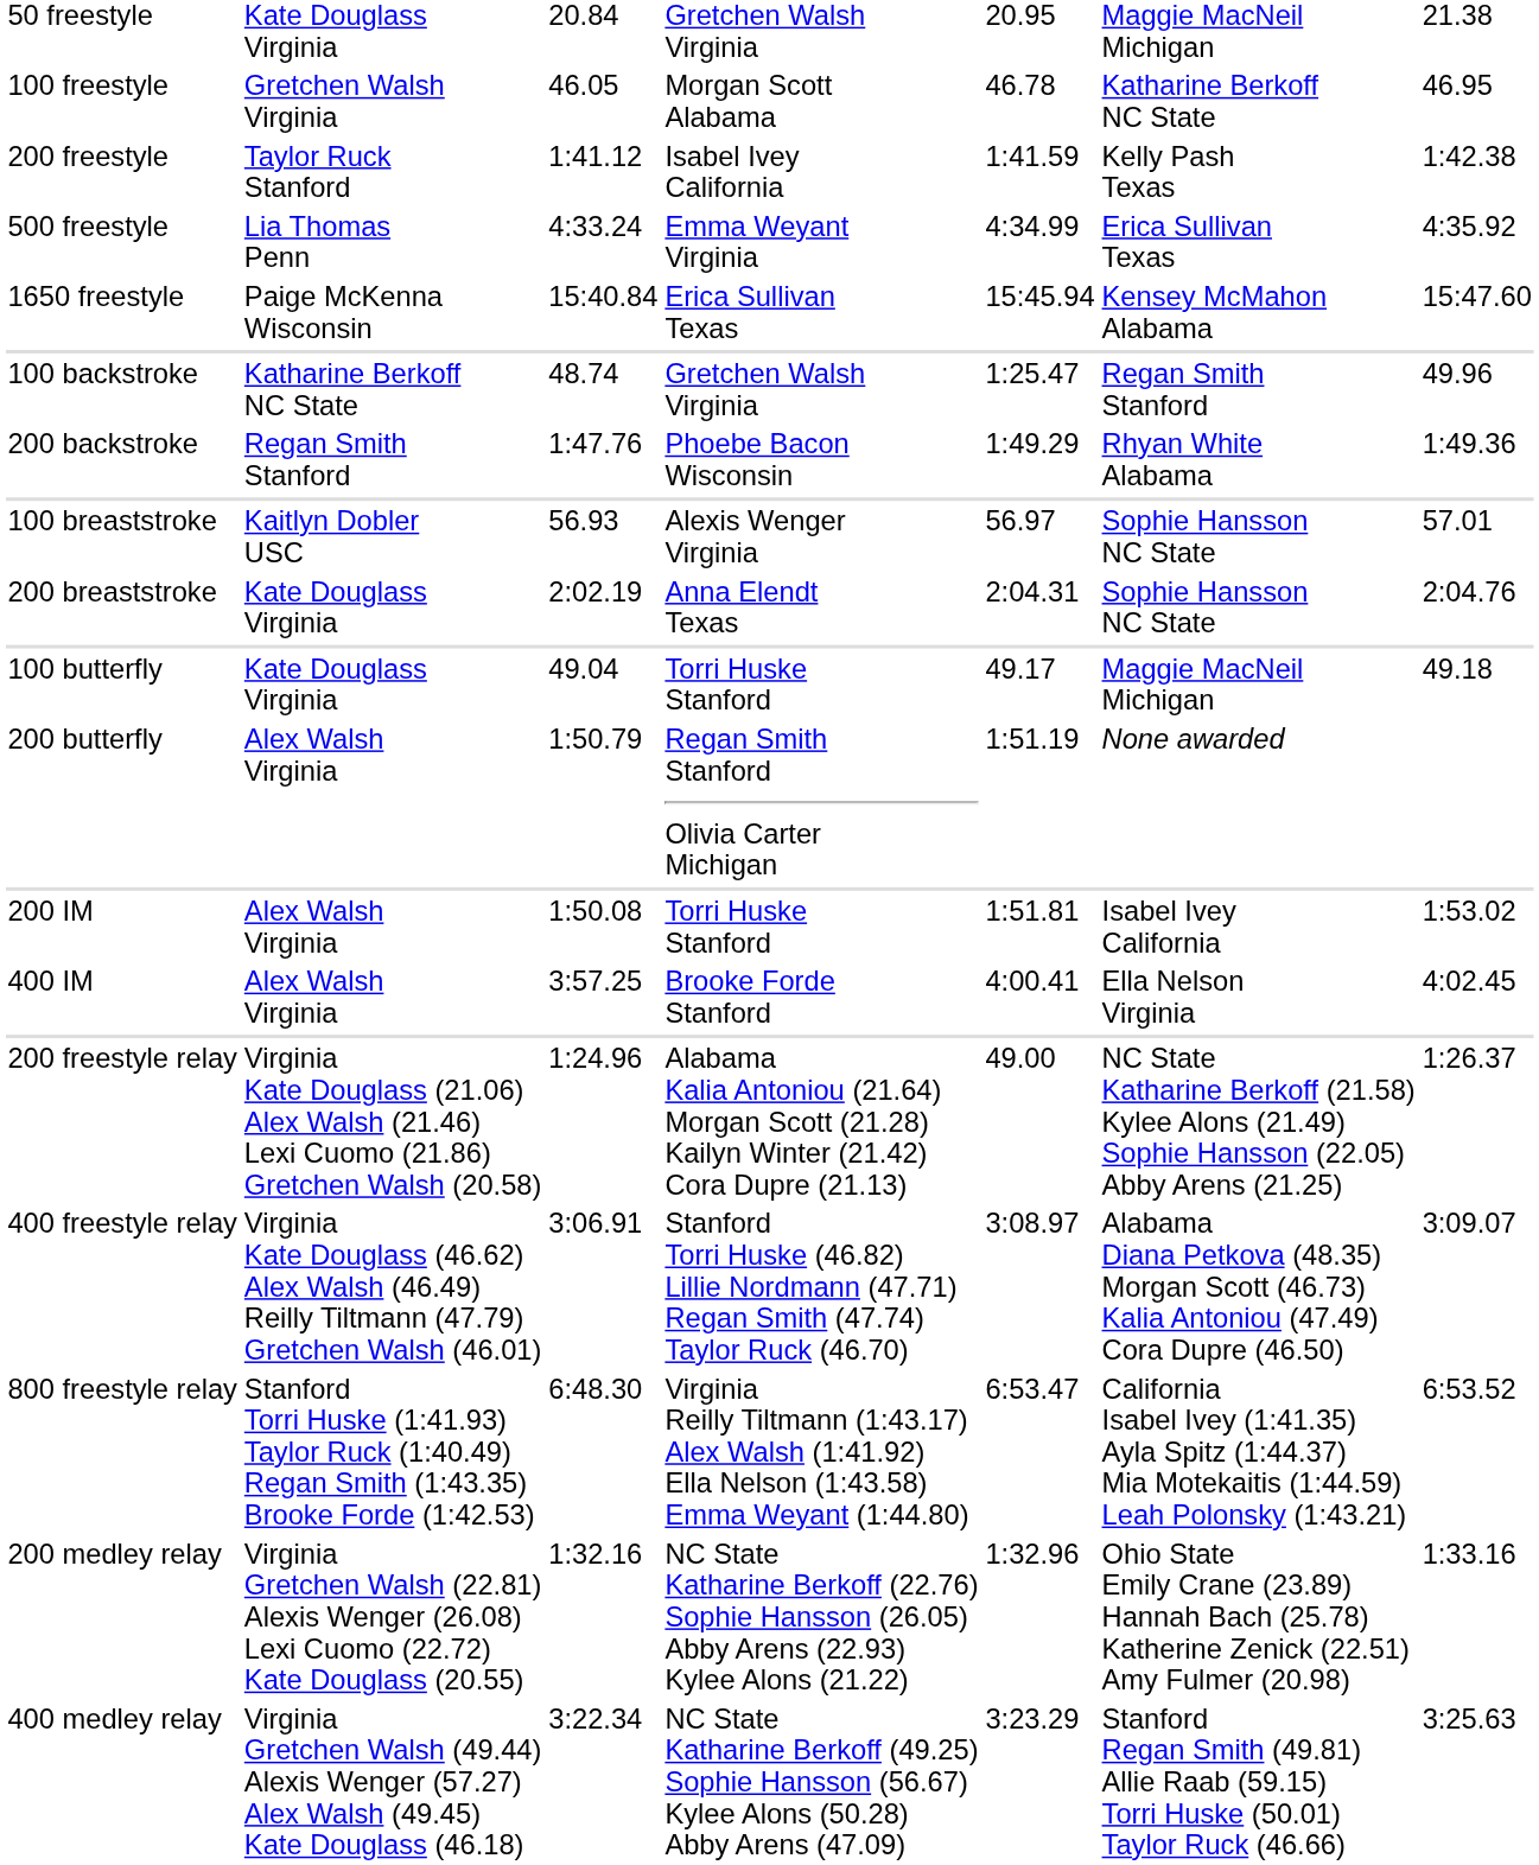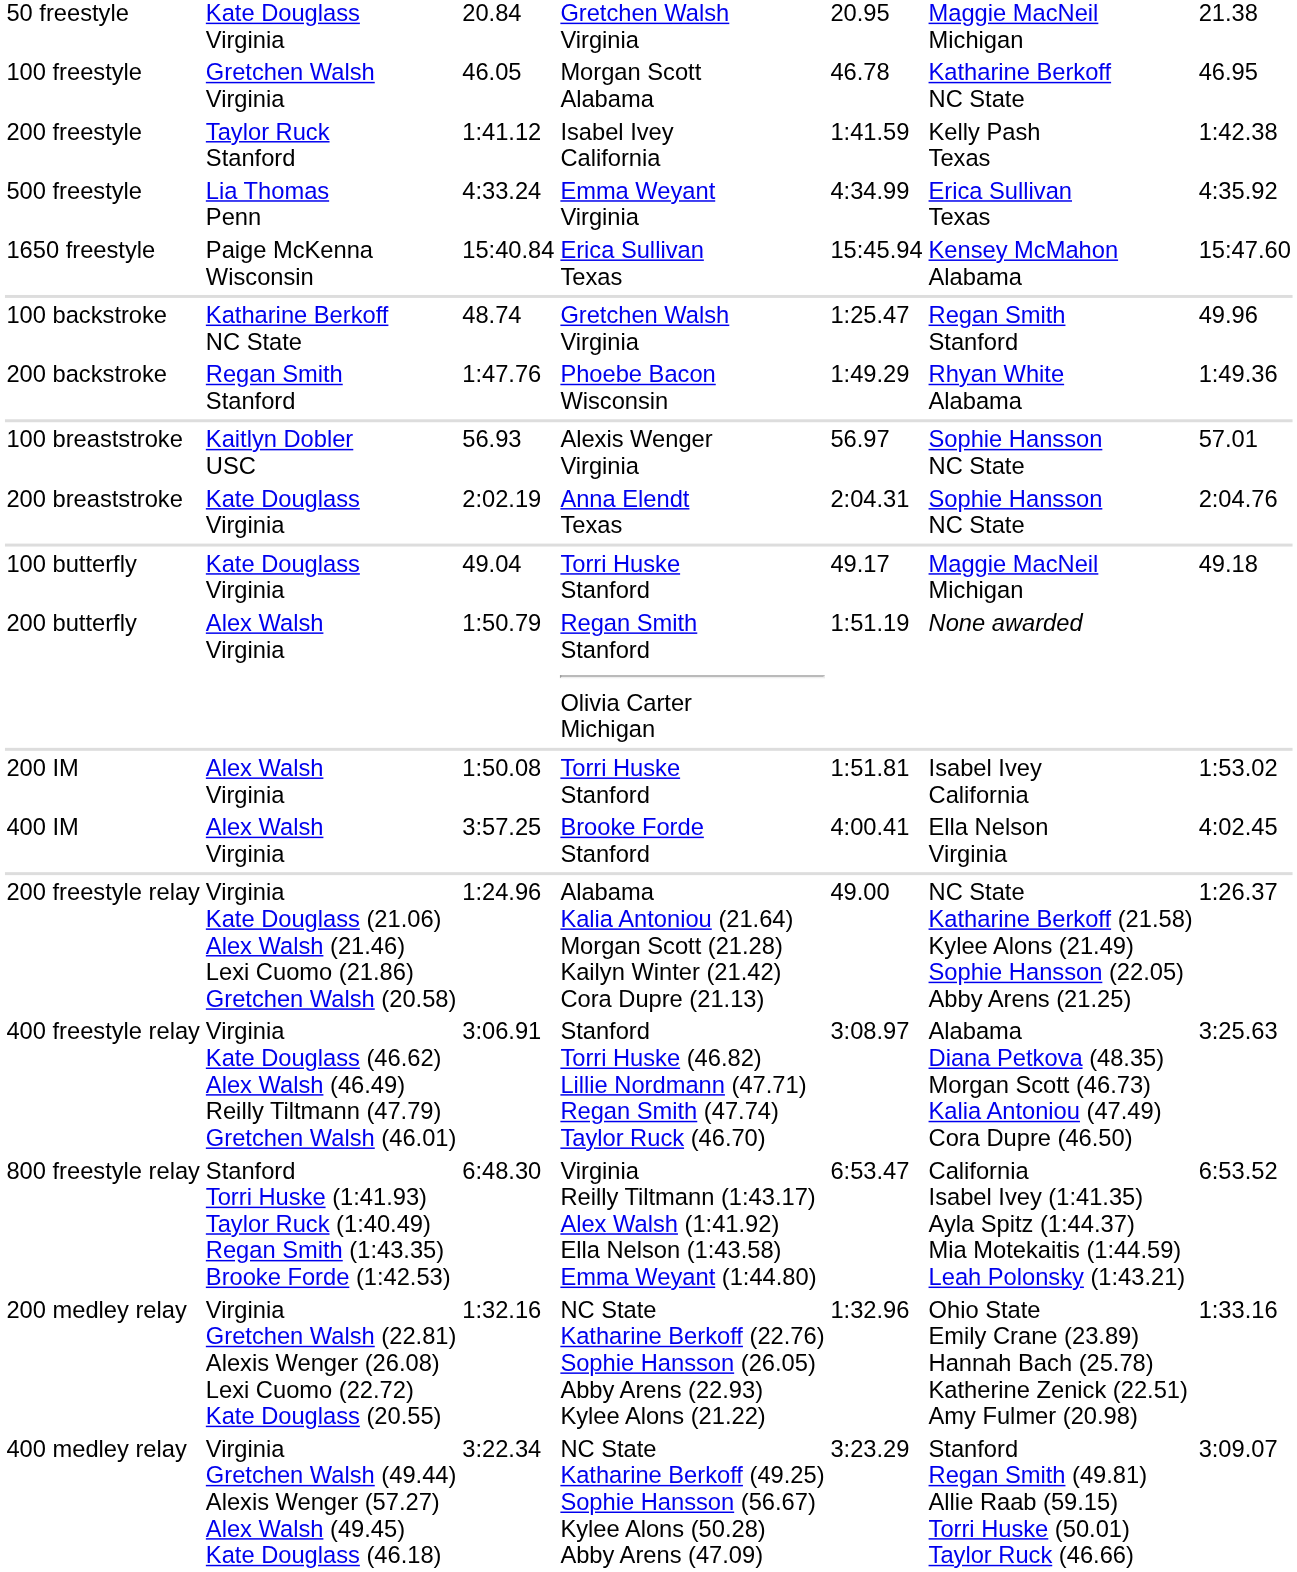400 freestyle relay | column 7: 3:09.07 -> 3:25.63
400 medley relay | column 7: 3:25.63 -> 3:09.07
